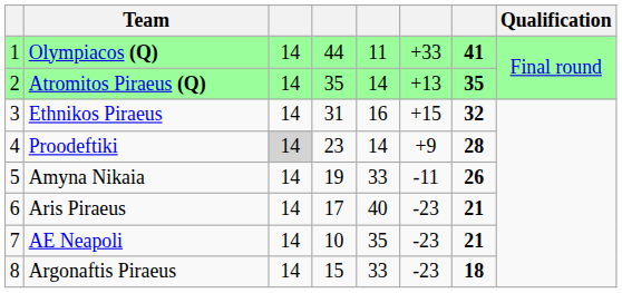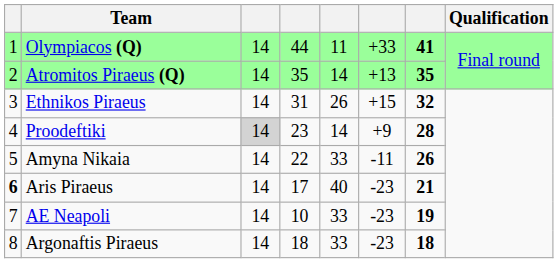Ethnikos Piraeus | column 5: 16 -> 26
Amyna Nikaia | column 4: 19 -> 22
Aris Piraeus | column 1: normal -> bold
AE Neapoli | column 5: 35 -> 33
AE Neapoli | column 7: 21 -> 19
Argonaftis Piraeus | column 4: 15 -> 18
